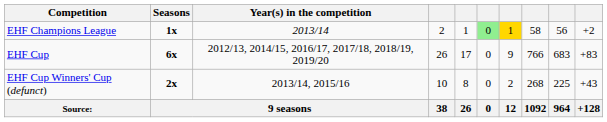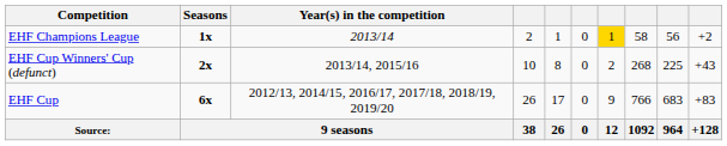EHF Champions League | column 6: lightgreen background -> no background
rows swapped: EHF Cup <-> EHF Cup Winners' Cup (defunct)
